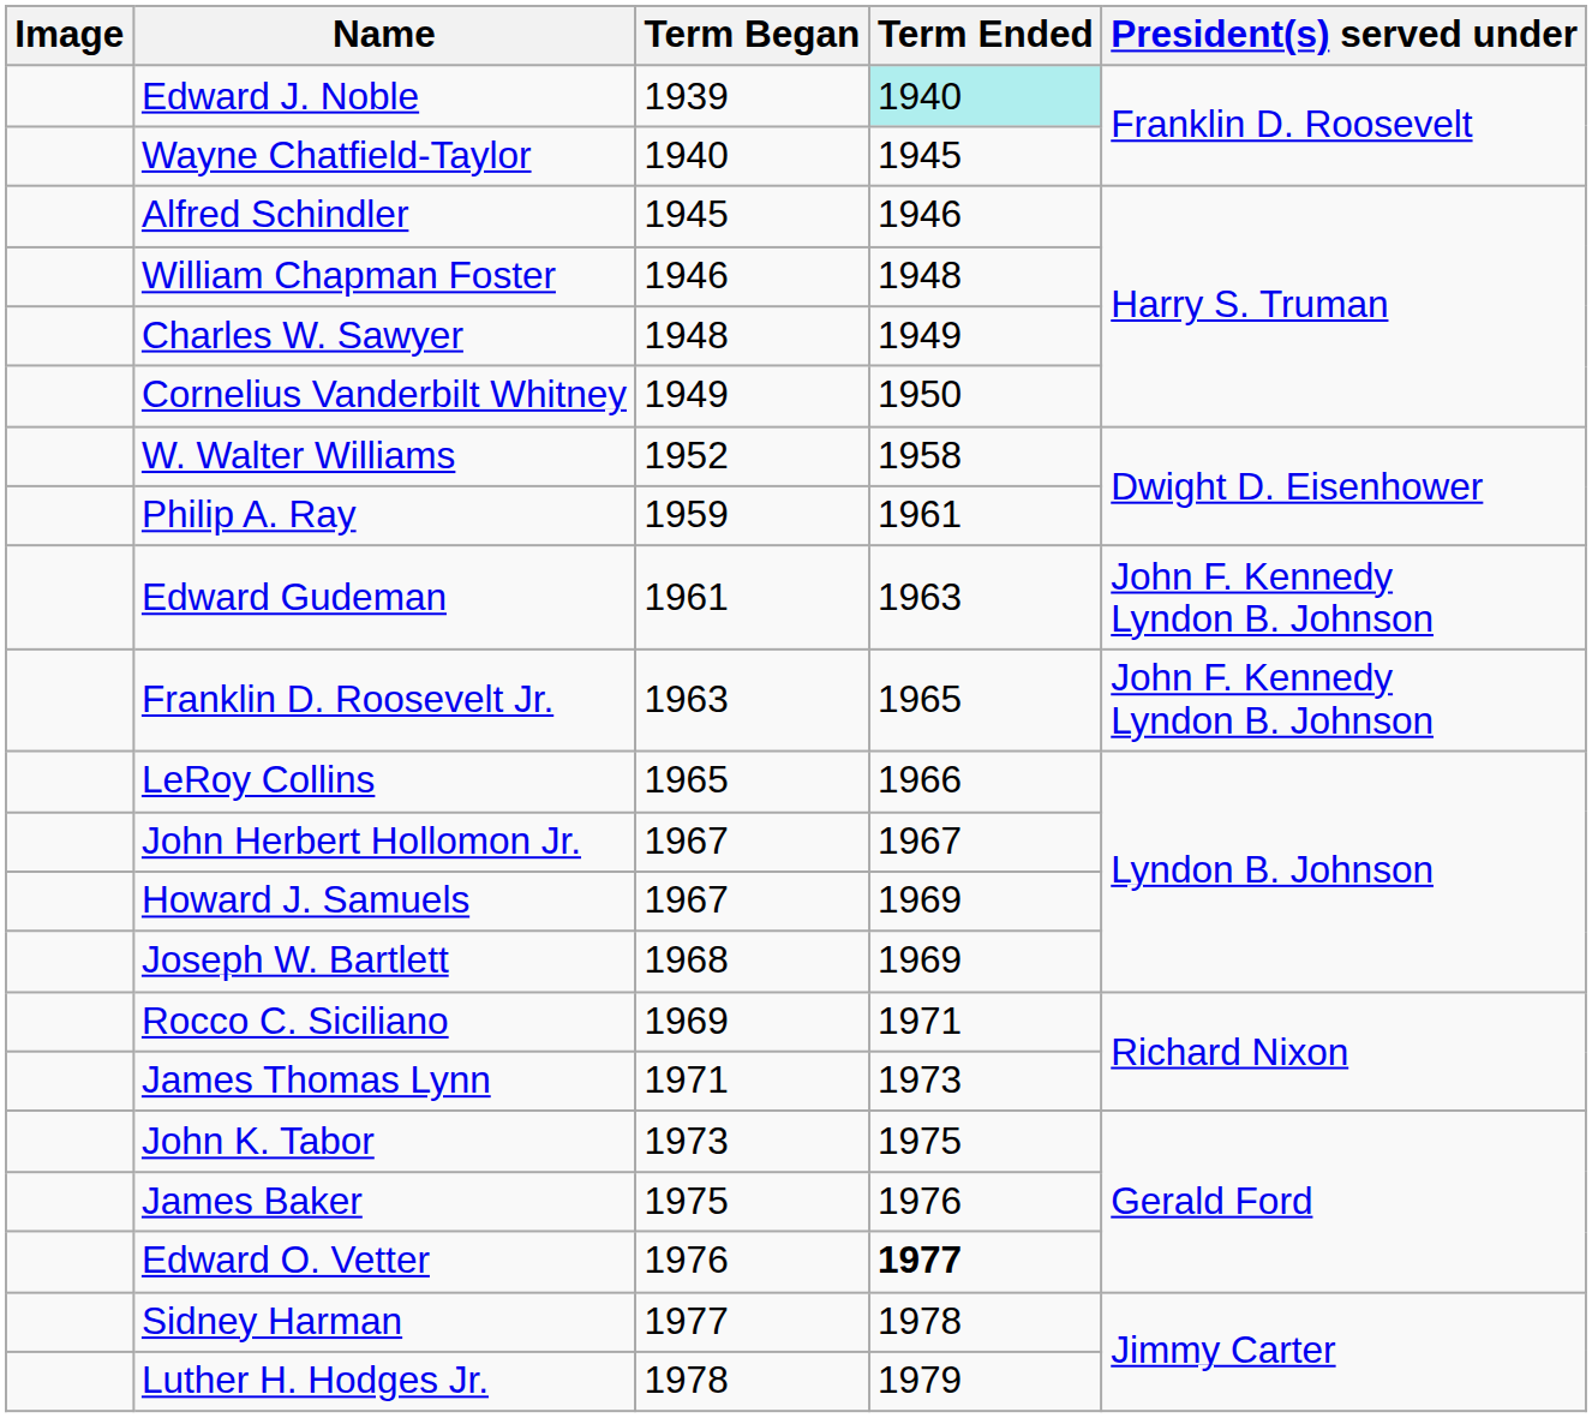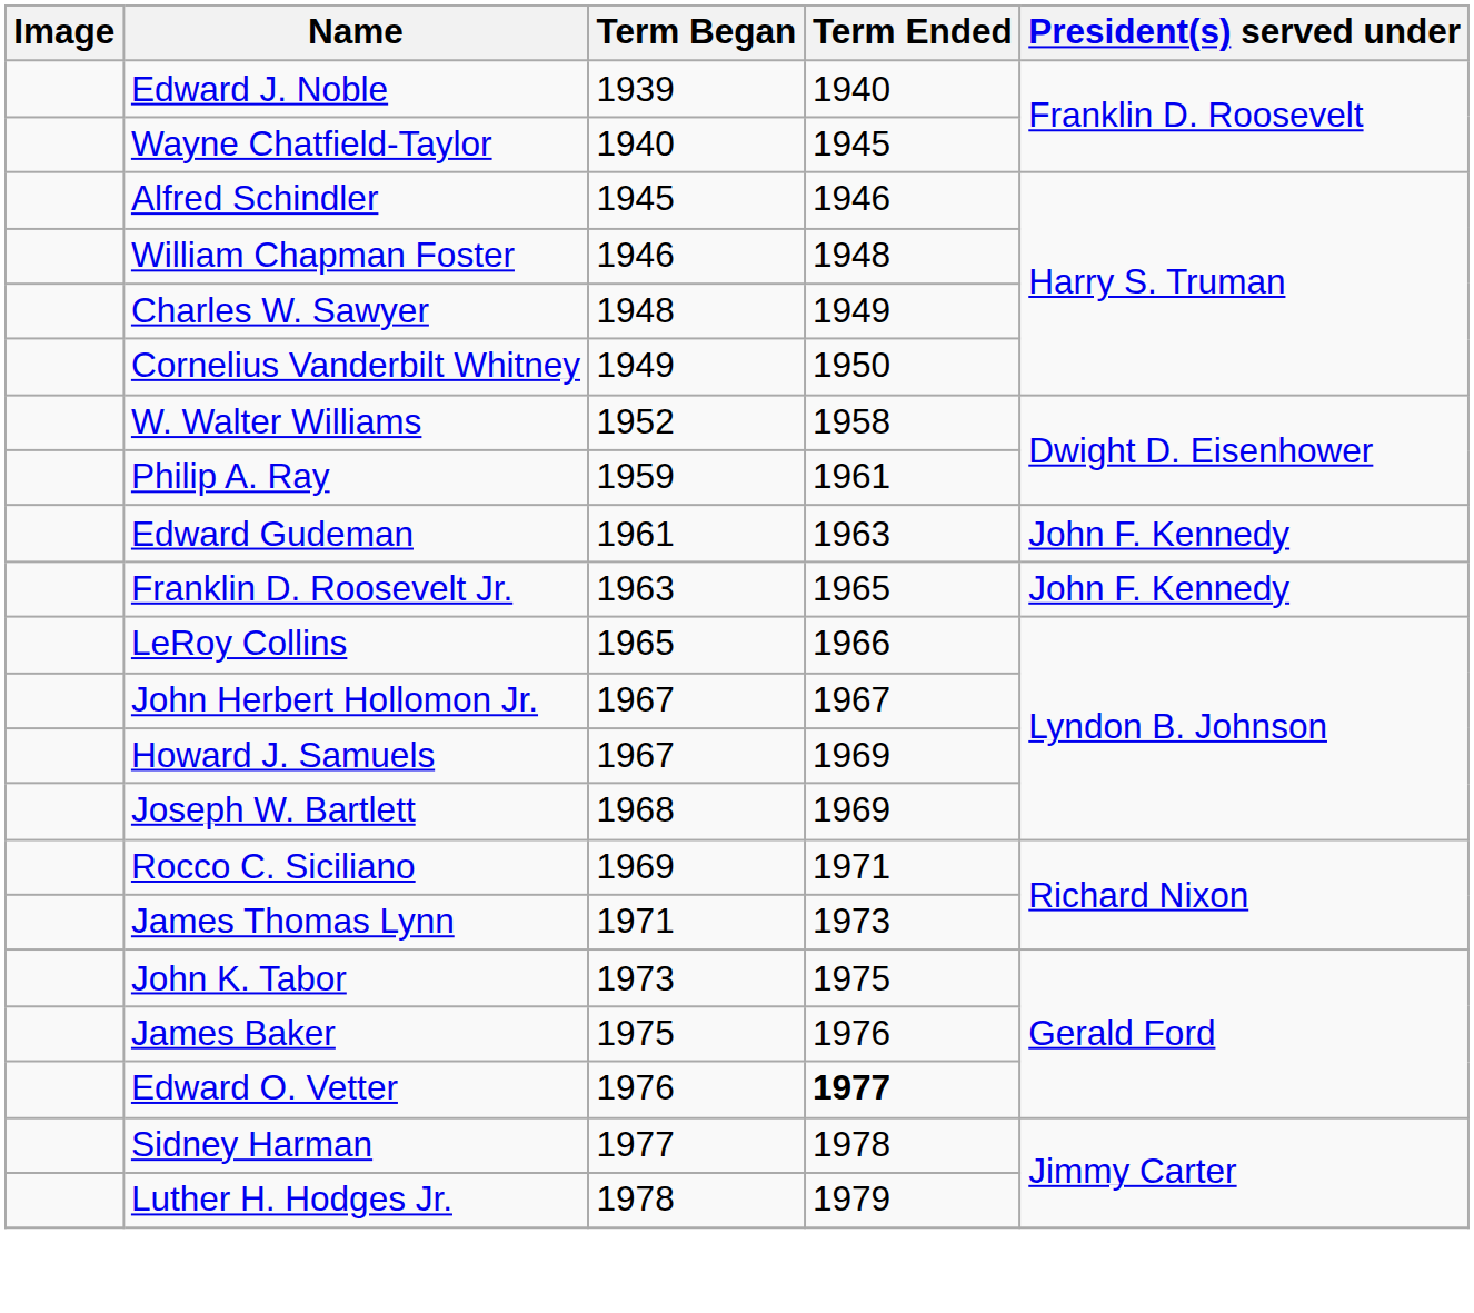Edward J. Noble | Term Ended: paleturquoise background -> no background
Edward Gudeman | President(s) served under: John F. Kennedy Lyndon B. Johnson -> John F. Kennedy
Franklin D. Roosevelt Jr. | President(s) served under: John F. Kennedy Lyndon B. Johnson -> John F. Kennedy
